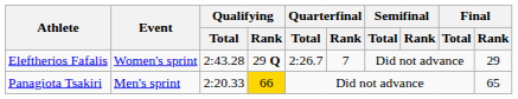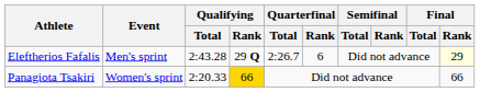Eleftherios Fafalis | Event: Women's sprint -> Men's sprint
Eleftherios Fafalis | Quarterfinal / Rank: 7 -> 6
Eleftherios Fafalis | Final / Rank: no background -> lightyellow background
Panagiota Tsakiri | Event: Men's sprint -> Women's sprint
Panagiota Tsakiri | Final / Rank: 65 -> 66
